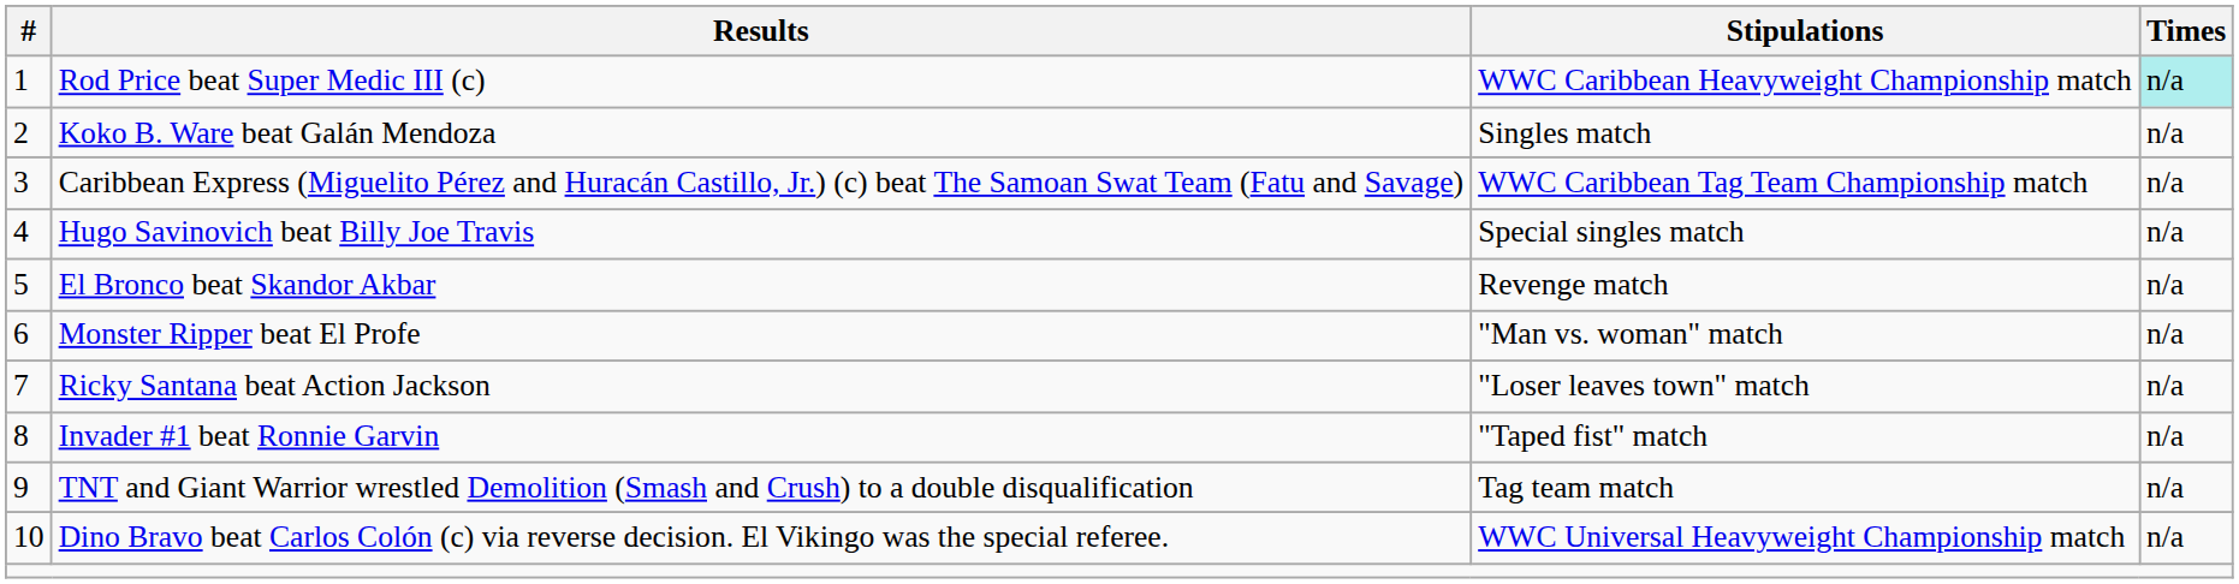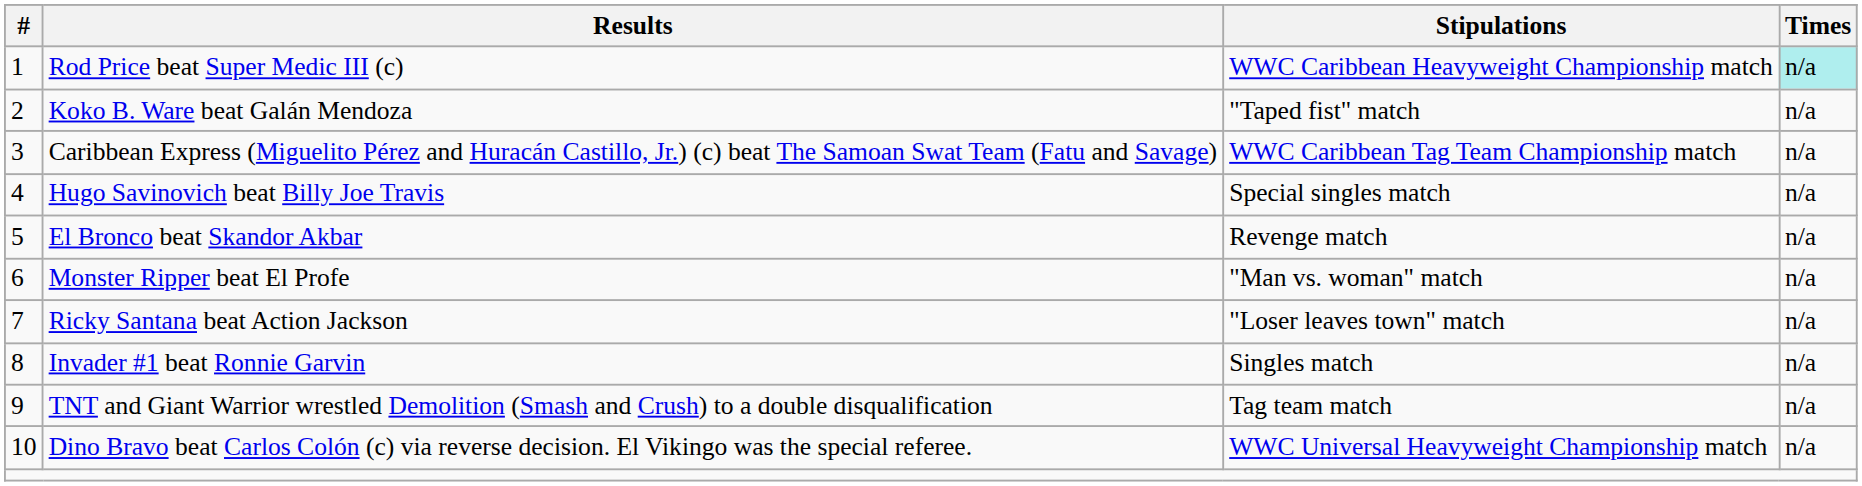Koko B. Ware beat Galán Mendoza | Stipulations: Singles match -> "Taped fist" match
Invader #1 beat Ronnie Garvin | Stipulations: "Taped fist" match -> Singles match
